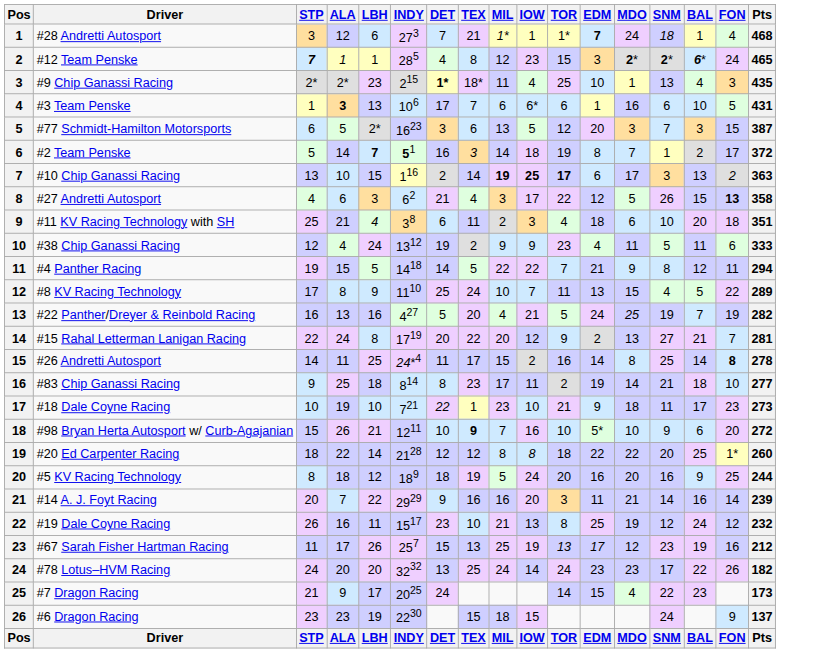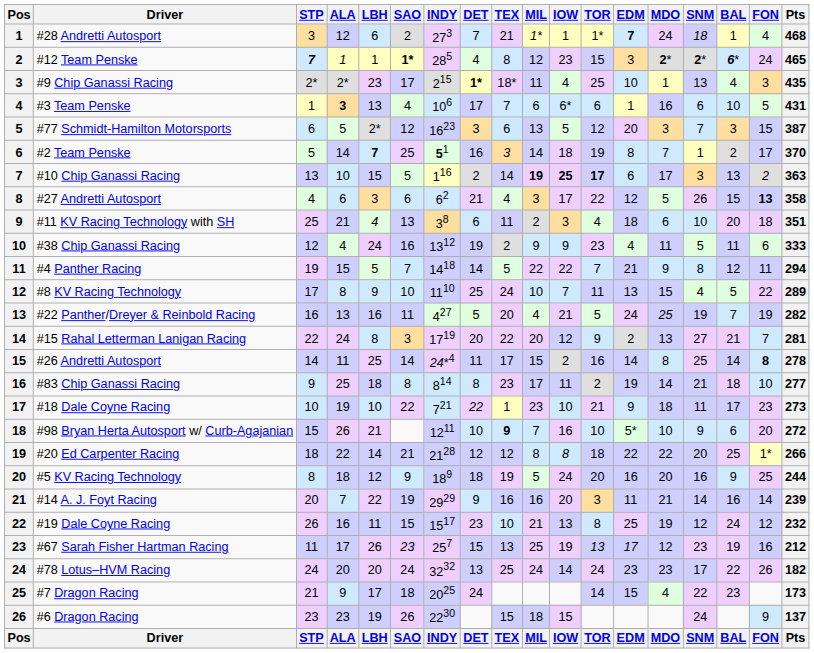+ column: SAO | 2 | 1* | 17 | 4 | 12 | 25 | 5 | 6 | 13 | 16 | 7 | 10 | 11 | 3 | 14 | 8 | 22 | 21 | 9 | 19 | 15 | 23 | 24 | 18 | 26 | SAO
#2 Team Penske | Pts: 372 -> 370
#20 Ed Carpenter Racing | Pts: 260 -> 266
